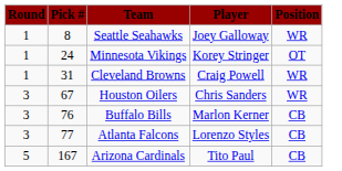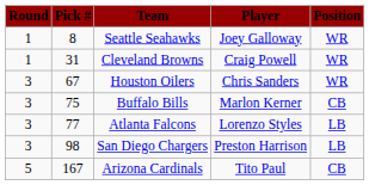- row: 1 | 24 | Minnesota Vikings | Korey Stringer | OT
Buffalo Bills | Pick #: 76 -> 75
Atlanta Falcons | Position: CB -> LB
+ row: 3 | 98 | San Diego Chargers | Preston Harrison | LB
